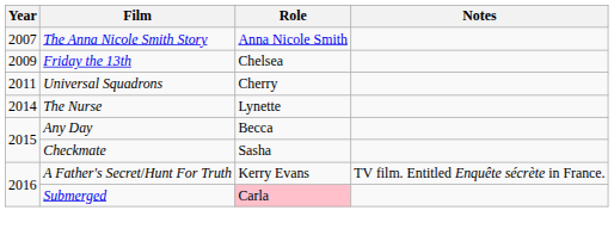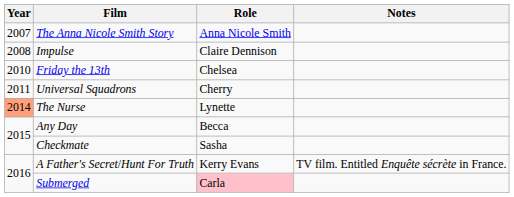+ row: 2008 | Impulse | Claire Dennison
Friday the 13th | Year: 2009 -> 2010
The Nurse | Year: no background -> lightsalmon background
